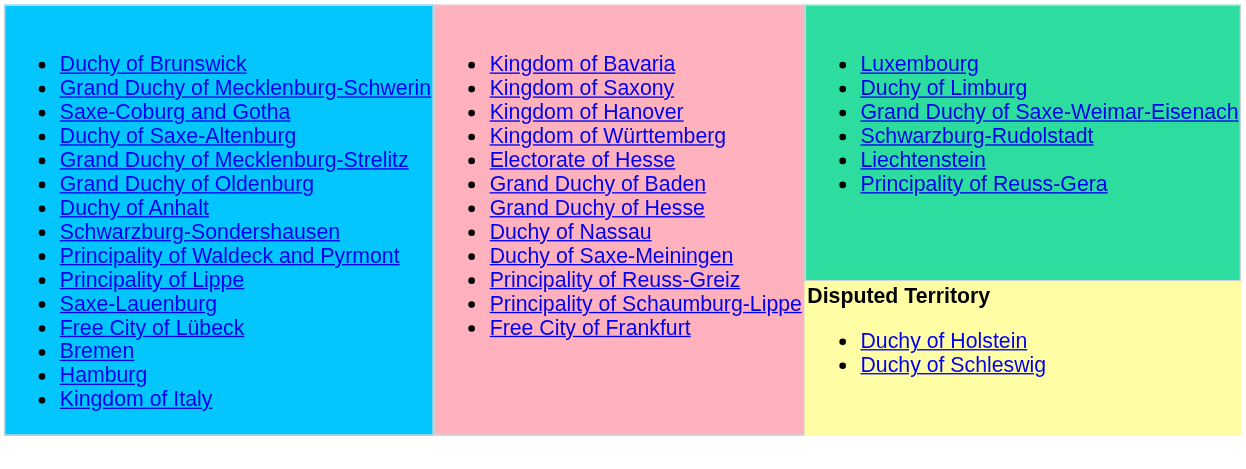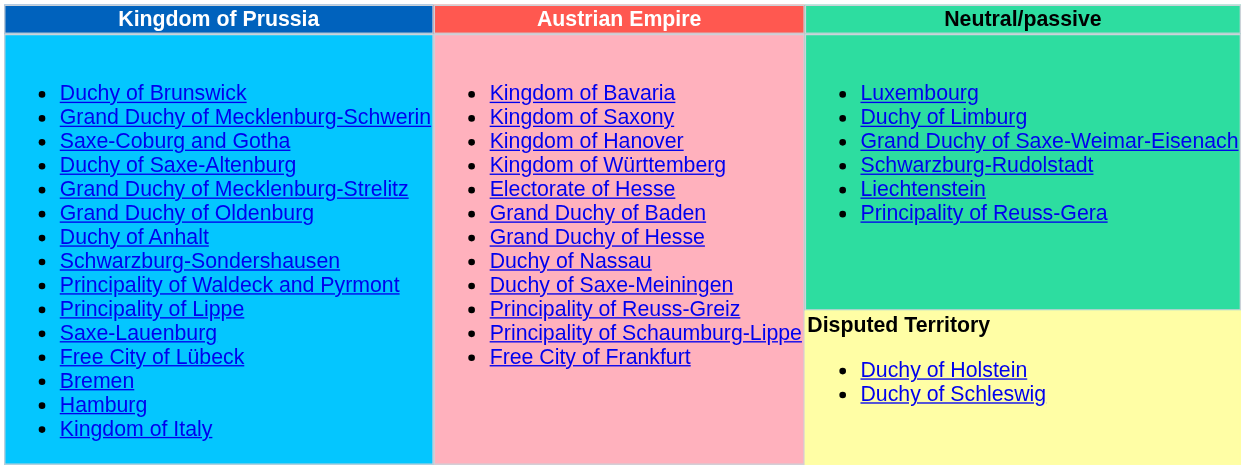+ row: Kingdom of Prussia | Austrian Empire | Neutral/passive
